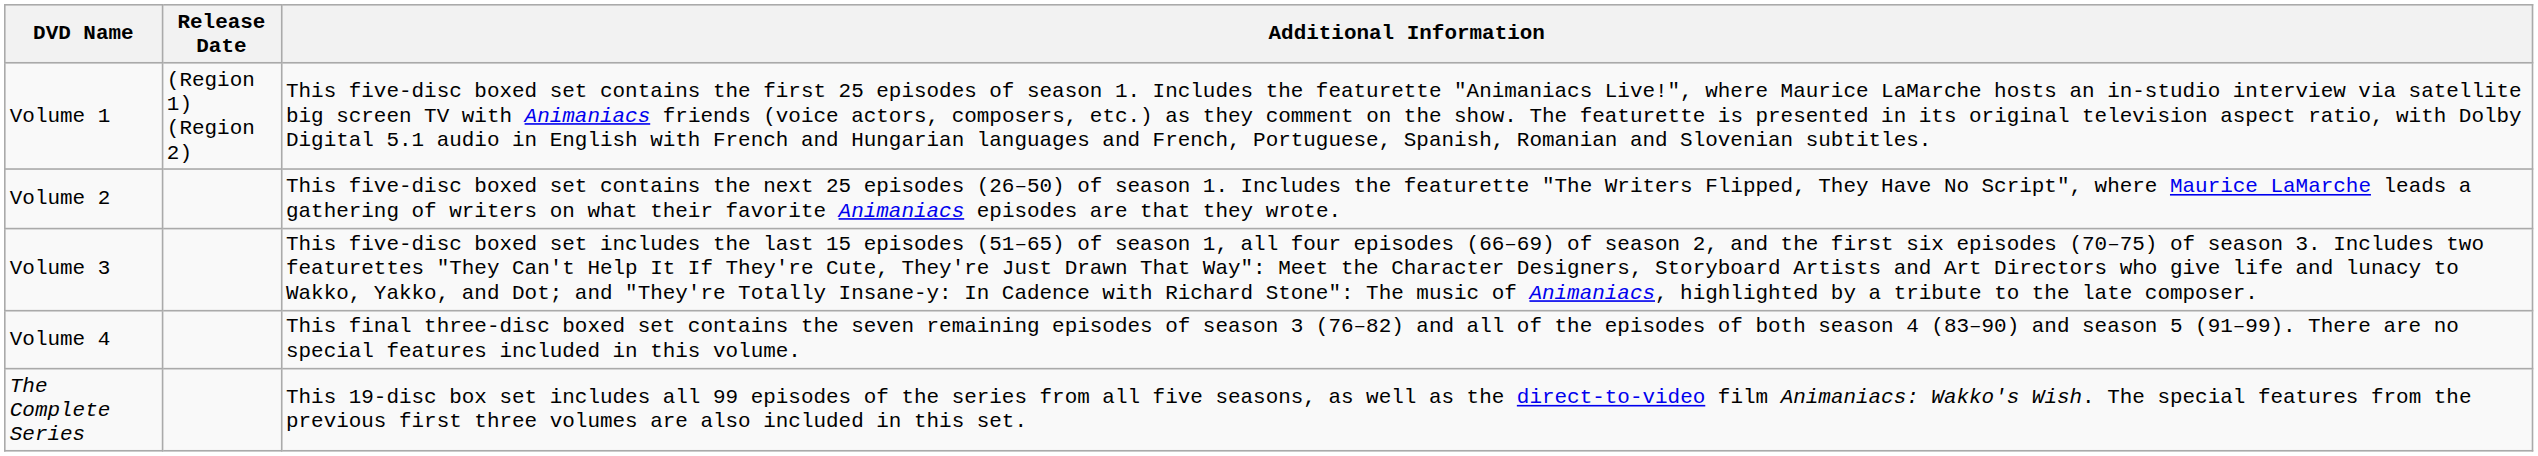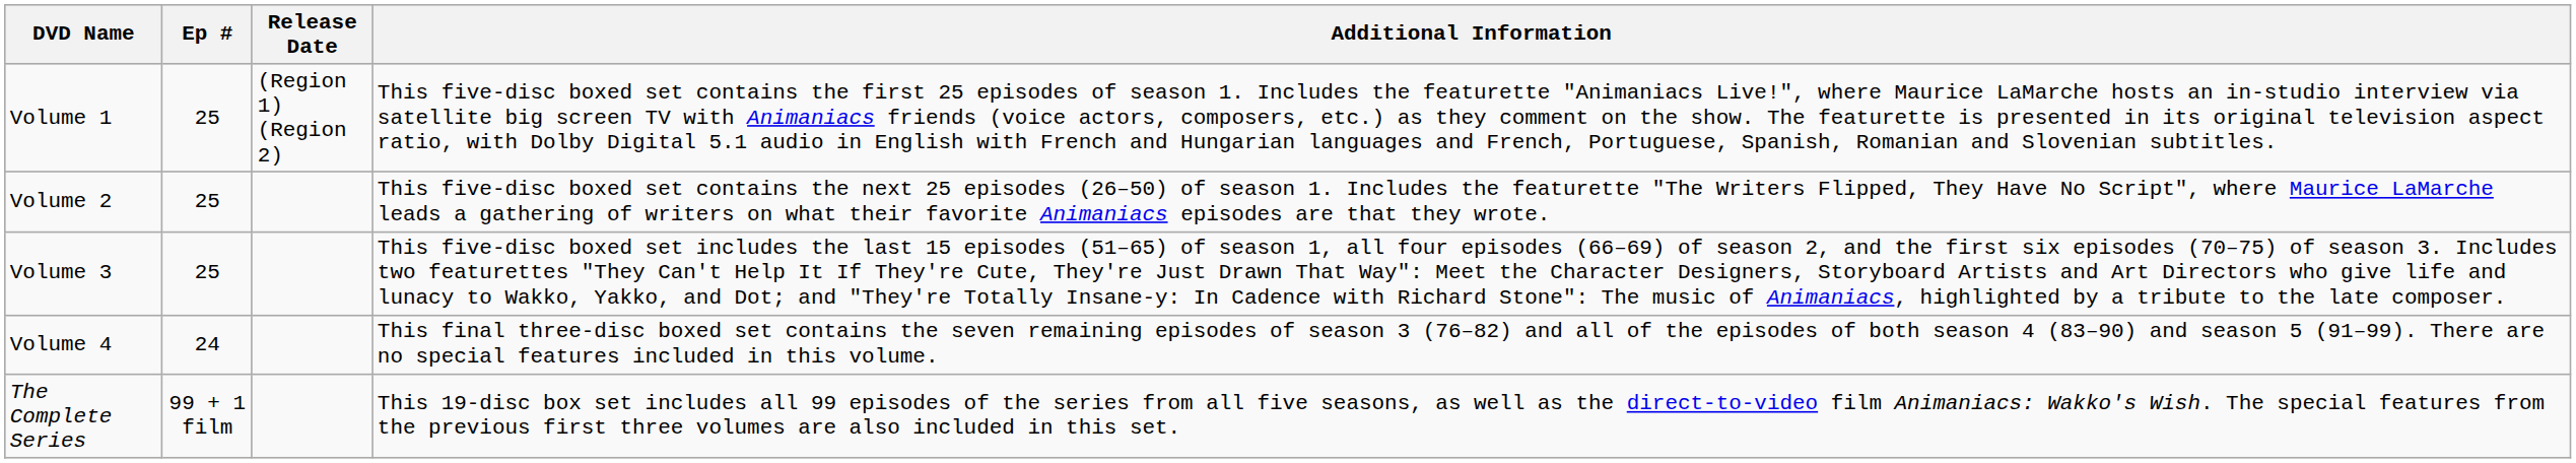+ column: Ep # | 25 | 25 | 25 | 24 | 99 + 1 film
